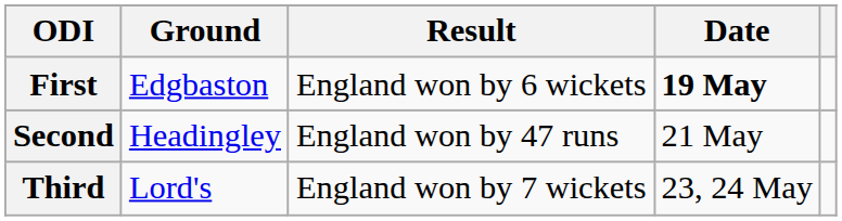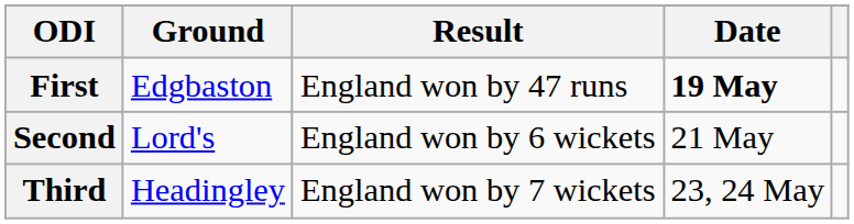First | Result: England won by 6 wickets -> England won by 47 runs
Second | Ground: Headingley -> Lord's
Second | Result: England won by 47 runs -> England won by 6 wickets
Third | Ground: Lord's -> Headingley
